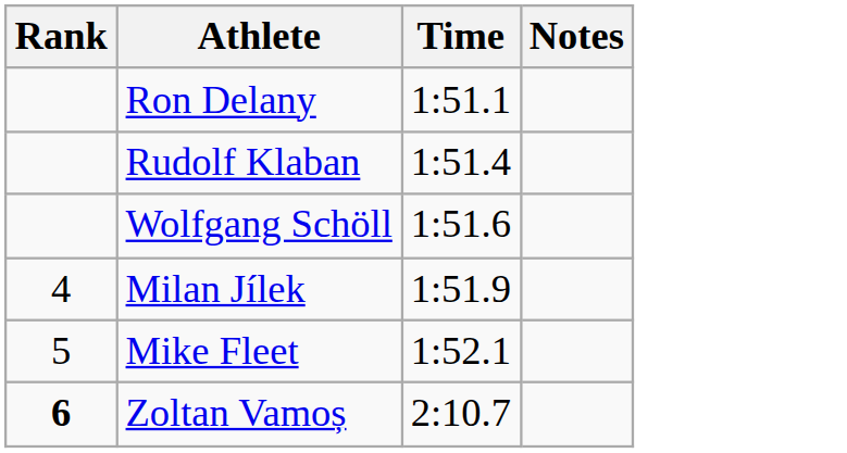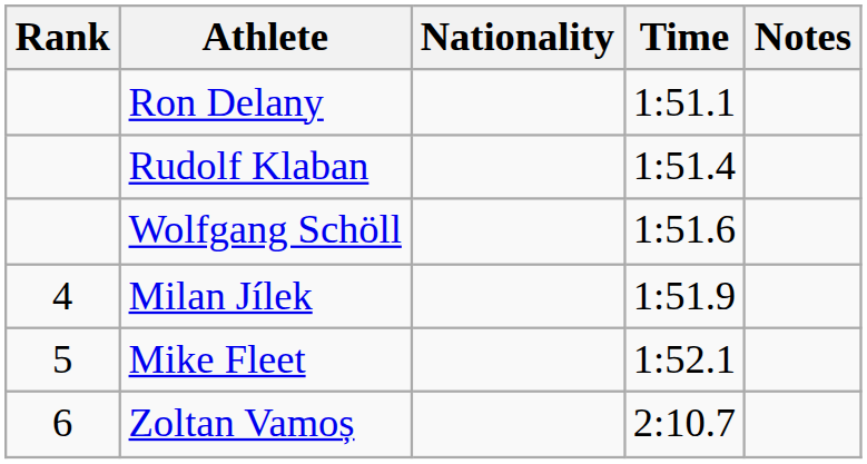+ column: Nationality
Zoltan Vamoș | Rank: bold -> normal
